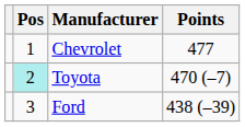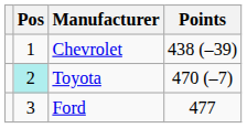Chevrolet | Points: 477 -> 438 (–39)
Ford | Points: 438 (–39) -> 477
